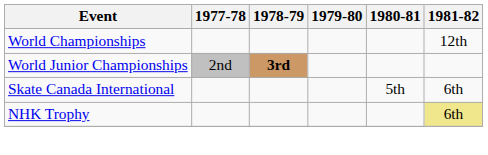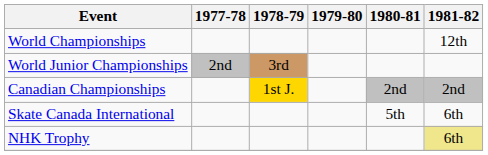World Junior Championships | 1978-79: bold -> normal
+ row: Canadian Championships | 1st J. | 2nd | 2nd
